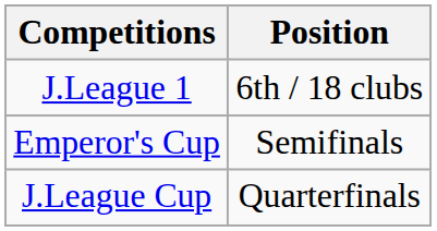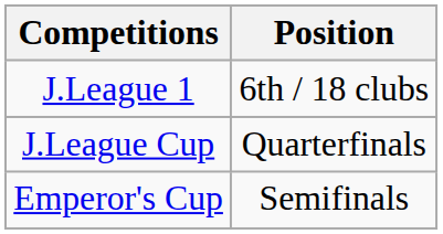rows swapped: Emperor's Cup <-> J.League Cup
